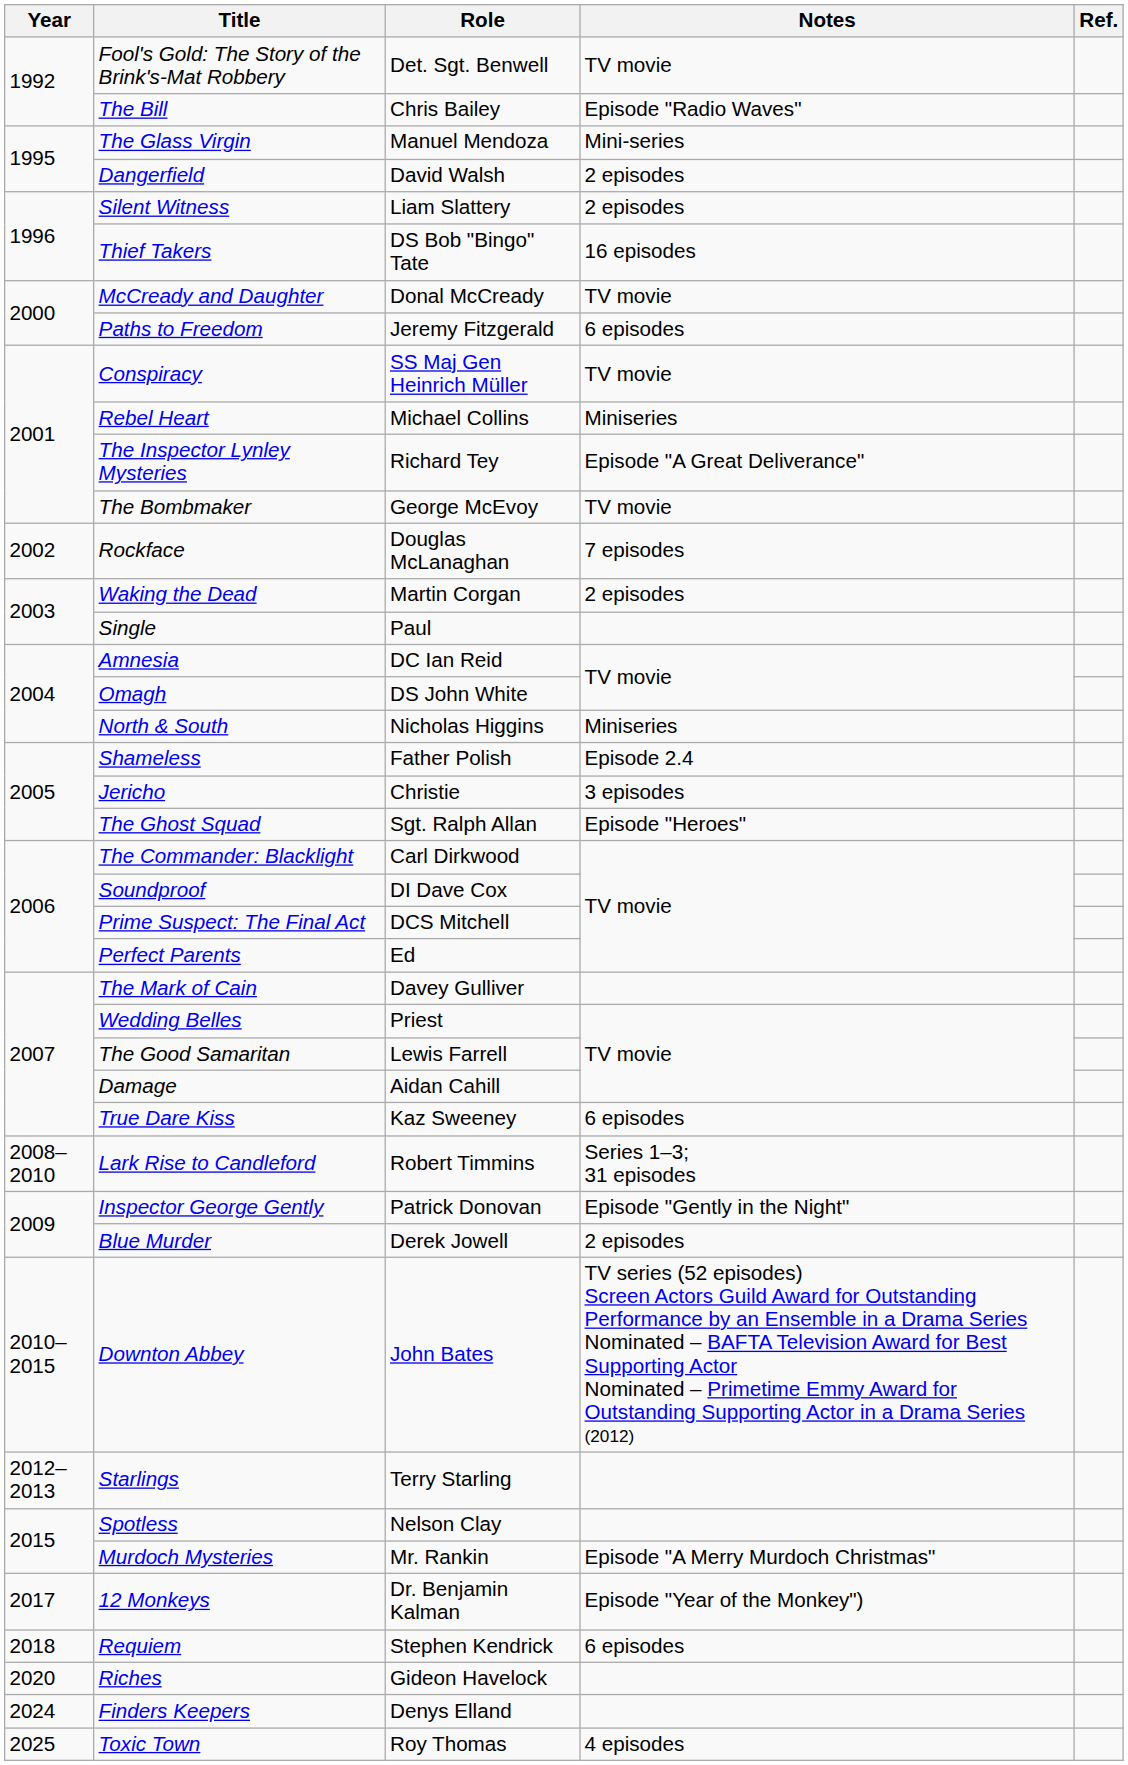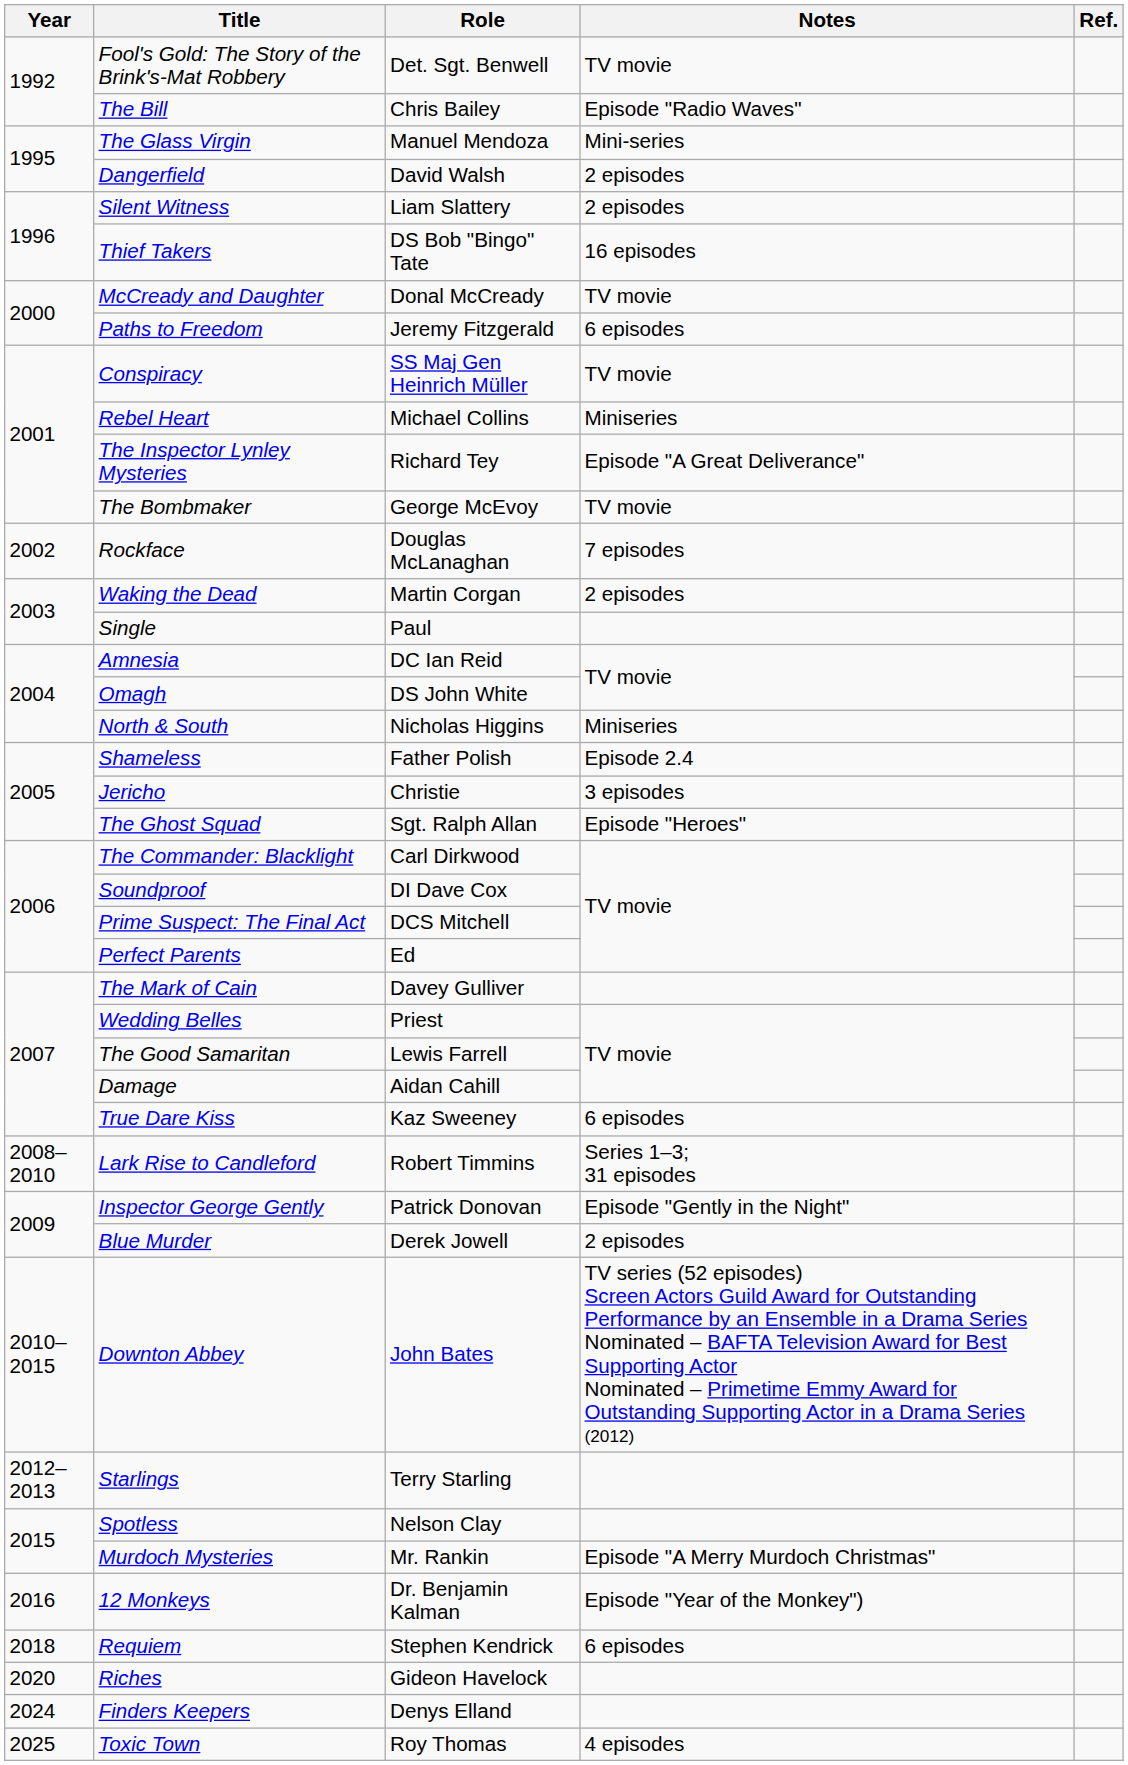12 Monkeys | Year: 2017 -> 2016
